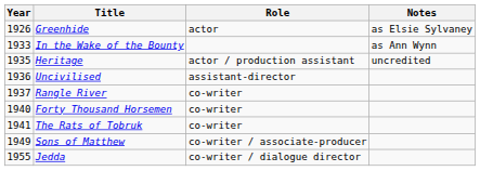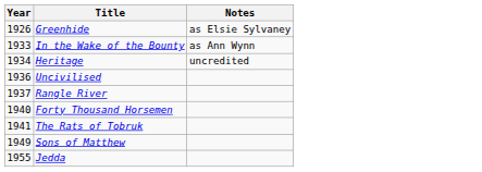- column: Role | actor | actor / production assistant | assistant-director | co-writer | co-writer | co-writer | co-writer / associate-producer | co-writer / dialogue director
Heritage | Year: 1935 -> 1934
